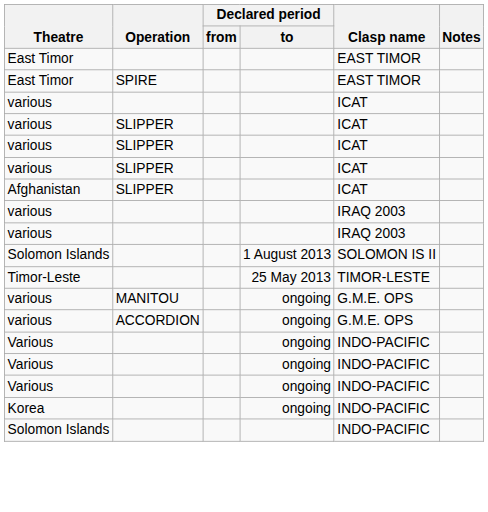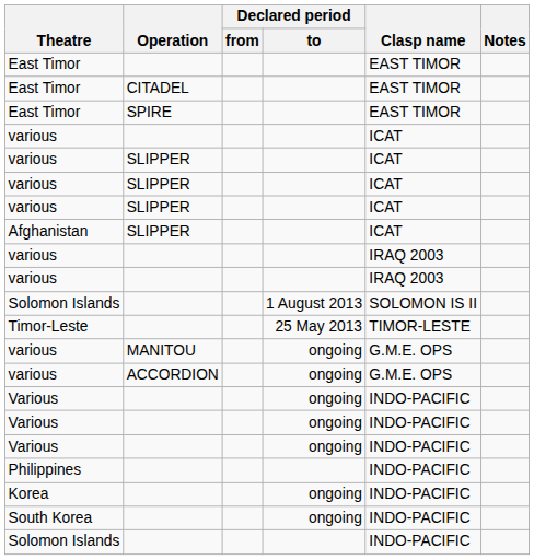+ row: East Timor | CITADEL | EAST TIMOR
+ row: Philippines | INDO-PACIFIC
+ row: South Korea | ongoing | INDO-PACIFIC
